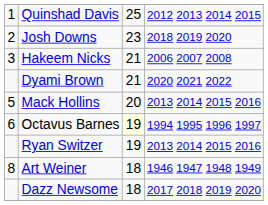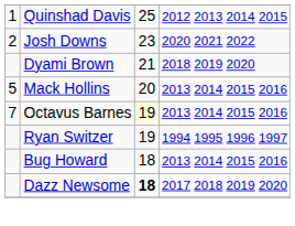Josh Downs | column 4: 2018 2019 2020 -> 2020 2021 2022
- row: 3 | Hakeem Nicks | 21 | 2006 2007 2008
Dyami Brown | column 4: 2020 2021 2022 -> 2018 2019 2020
Octavus Barnes | column 1: 6 -> 7
Octavus Barnes | column 4: 1994 1995 1996 1997 -> 2013 2014 2015 2016
Ryan Switzer | column 4: 2013 2014 2015 2016 -> 1994 1995 1996 1997
- row: 8 | Art Weiner | 18 | 1946 1947 1948 1949
+ row: Bug Howard | 18 | 2013 2014 2015 2016
Dazz Newsome | column 3: normal -> bold
